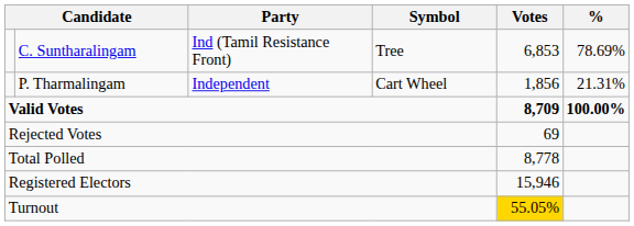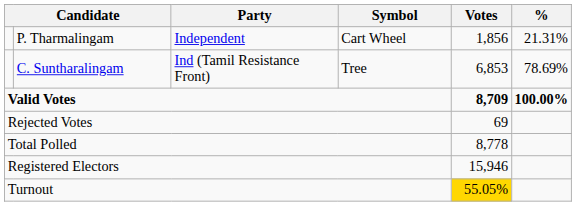rows swapped: C. Suntharalingam <-> P. Tharmalingam
